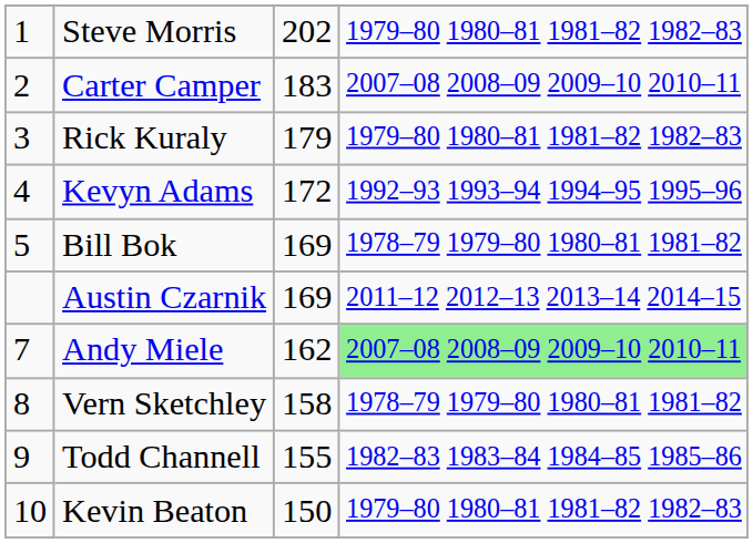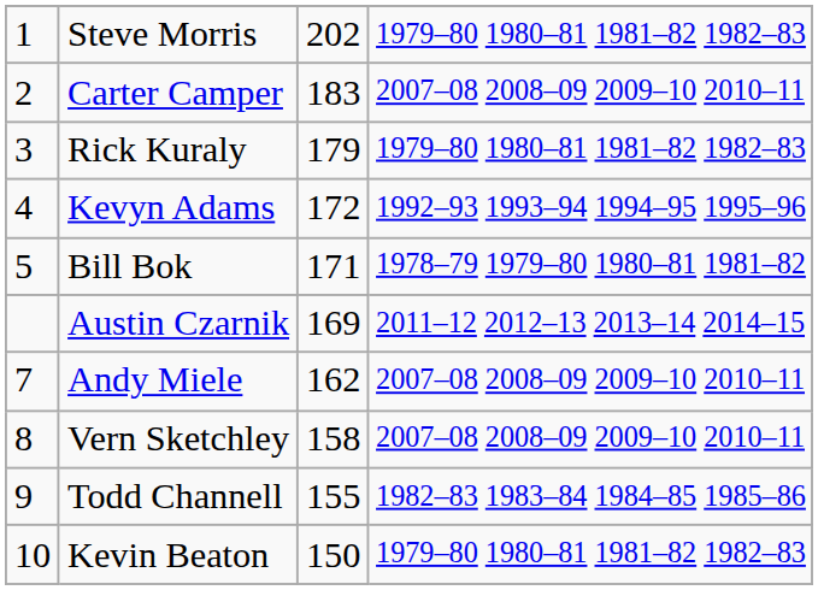Bill Bok | column 3: 169 -> 171
Andy Miele | column 4: lightgreen background -> no background
Vern Sketchley | column 4: 1978–79 1979–80 1980–81 1981–82 -> 2007–08 2008–09 2009–10 2010–11
